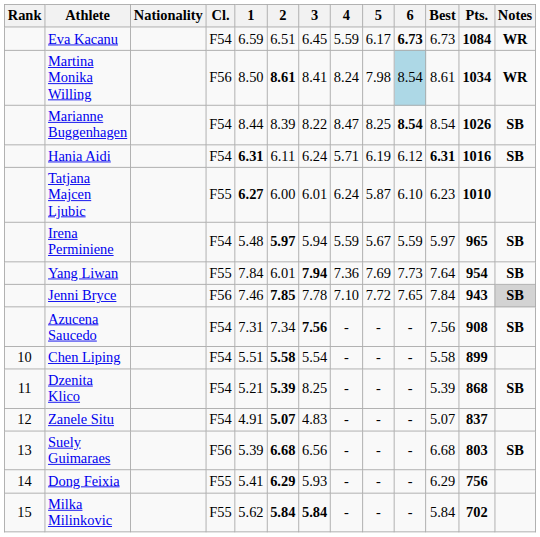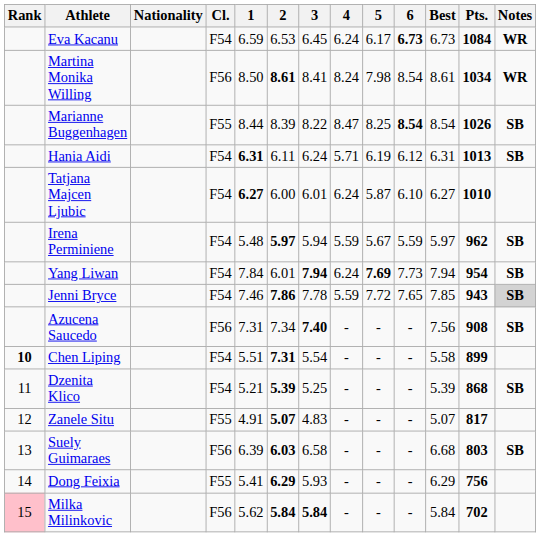Eva Kacanu | 2: 6.51 -> 6.53
Eva Kacanu | 4: 5.59 -> 6.24
Martina Monika Willing | 6: lightblue background -> no background
Marianne Buggenhagen | Cl.: F54 -> F55
Hania Aidi | Best: bold -> normal
Hania Aidi | Pts.: 1016 -> 1013
Tatjana Majcen Ljubic | Cl.: F55 -> F54
Tatjana Majcen Ljubic | Best: 6.23 -> 6.27
Irena Perminiene | Pts.: 965 -> 962
Yang Liwan | Cl.: F55 -> F54
Yang Liwan | 4: 7.36 -> 6.24
Yang Liwan | 5: normal -> bold
Yang Liwan | Best: 7.64 -> 7.94
Jenni Bryce | Cl.: F56 -> F54
Jenni Bryce | 2: 7.85 -> 7.86
Jenni Bryce | 4: 7.10 -> 5.59
Jenni Bryce | Best: 7.84 -> 7.85
Azucena Saucedo | Cl.: F54 -> F56
Azucena Saucedo | 3: 7.56 -> 7.40
Chen Liping | Rank: normal -> bold
Chen Liping | 2: 5.58 -> 7.31
Dzenita Klico | 3: 8.25 -> 5.25
Zanele Situ | Cl.: F54 -> F55
Zanele Situ | Pts.: 837 -> 817
Suely Guimaraes | 1: 5.39 -> 6.39
Suely Guimaraes | 2: 6.68 -> 6.03
Suely Guimaraes | 3: 6.56 -> 6.58
Milka Milinkovic | Rank: no background -> pink background
Milka Milinkovic | Cl.: F55 -> F56
